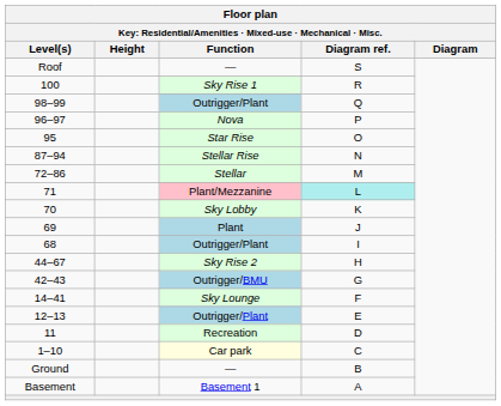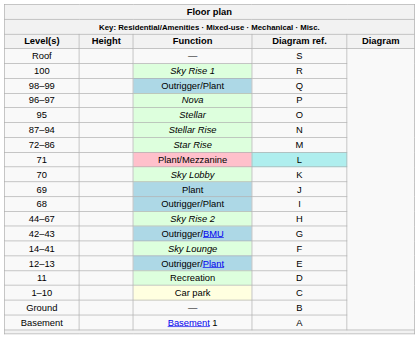95 | Function: Star Rise -> Stellar
72–86 | Function: Stellar -> Star Rise
